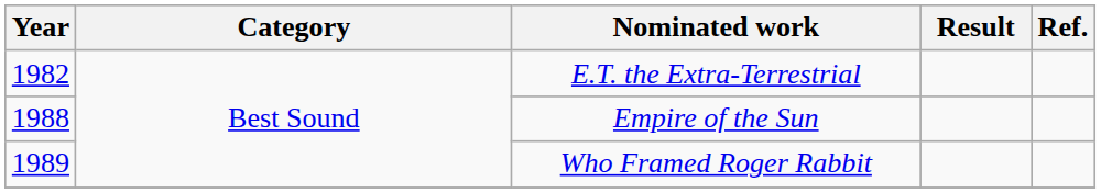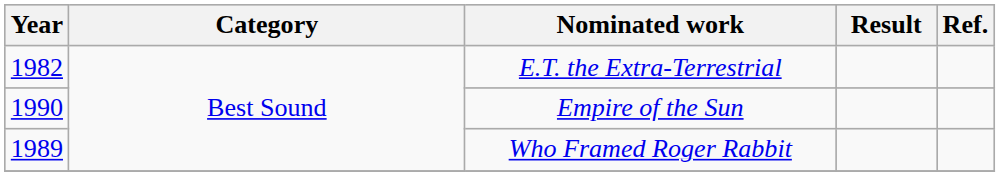Empire of the Sun | Year: 1988 -> 1990
